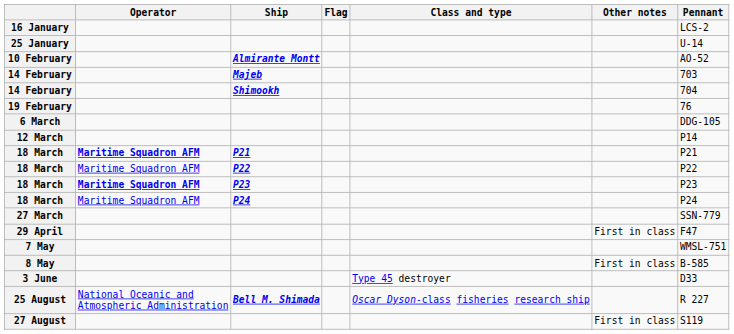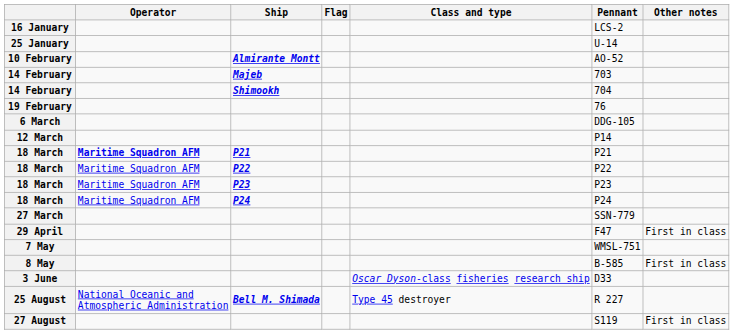columns swapped: Pennant <-> Other notes
18 March / P23 | Operator: bold -> normal
3 June | Class and type: Type 45 destroyer -> Oscar Dyson-class fisheries research ship
25 August | Class and type: Oscar Dyson-class fisheries research ship -> Type 45 destroyer
